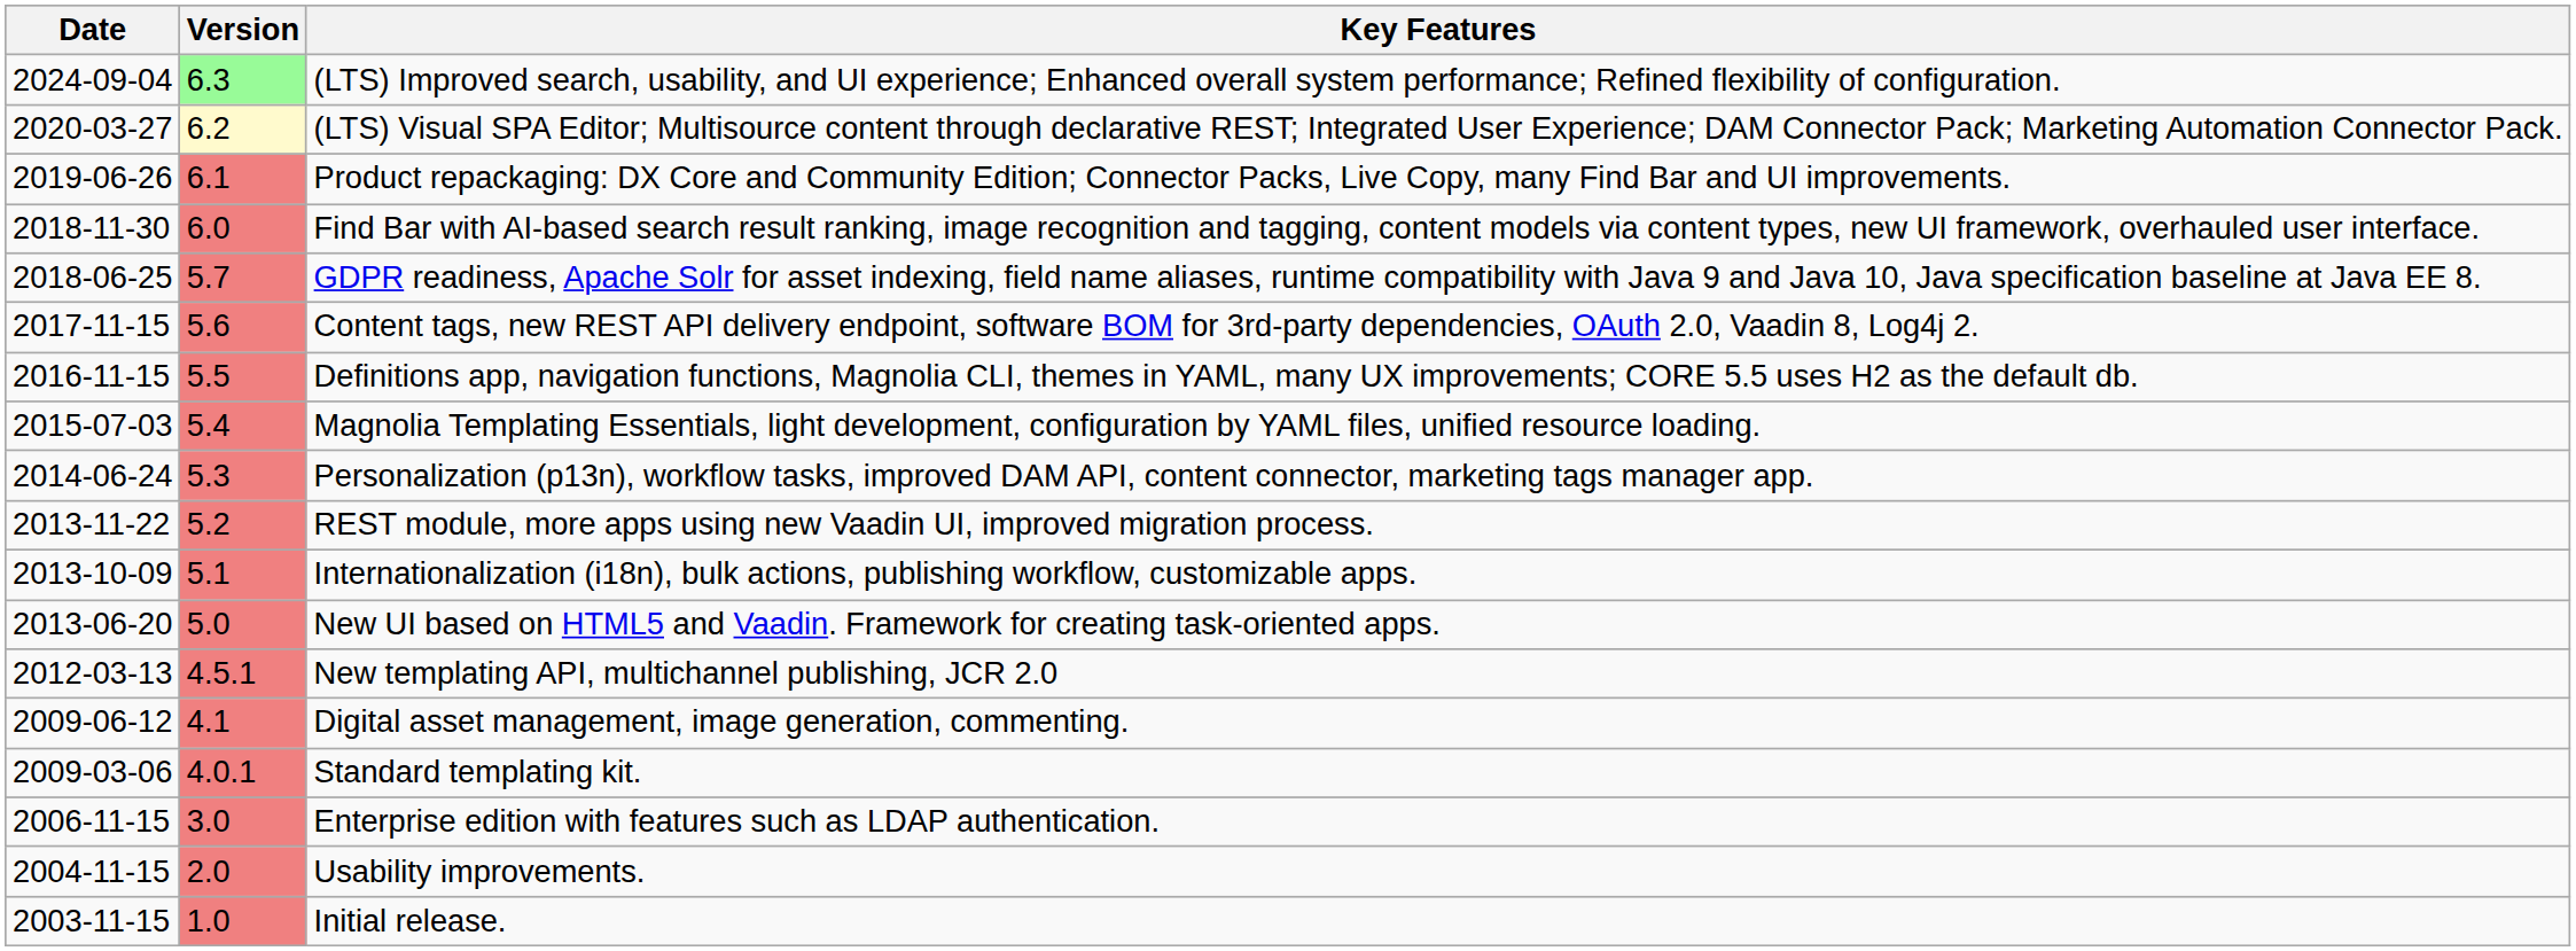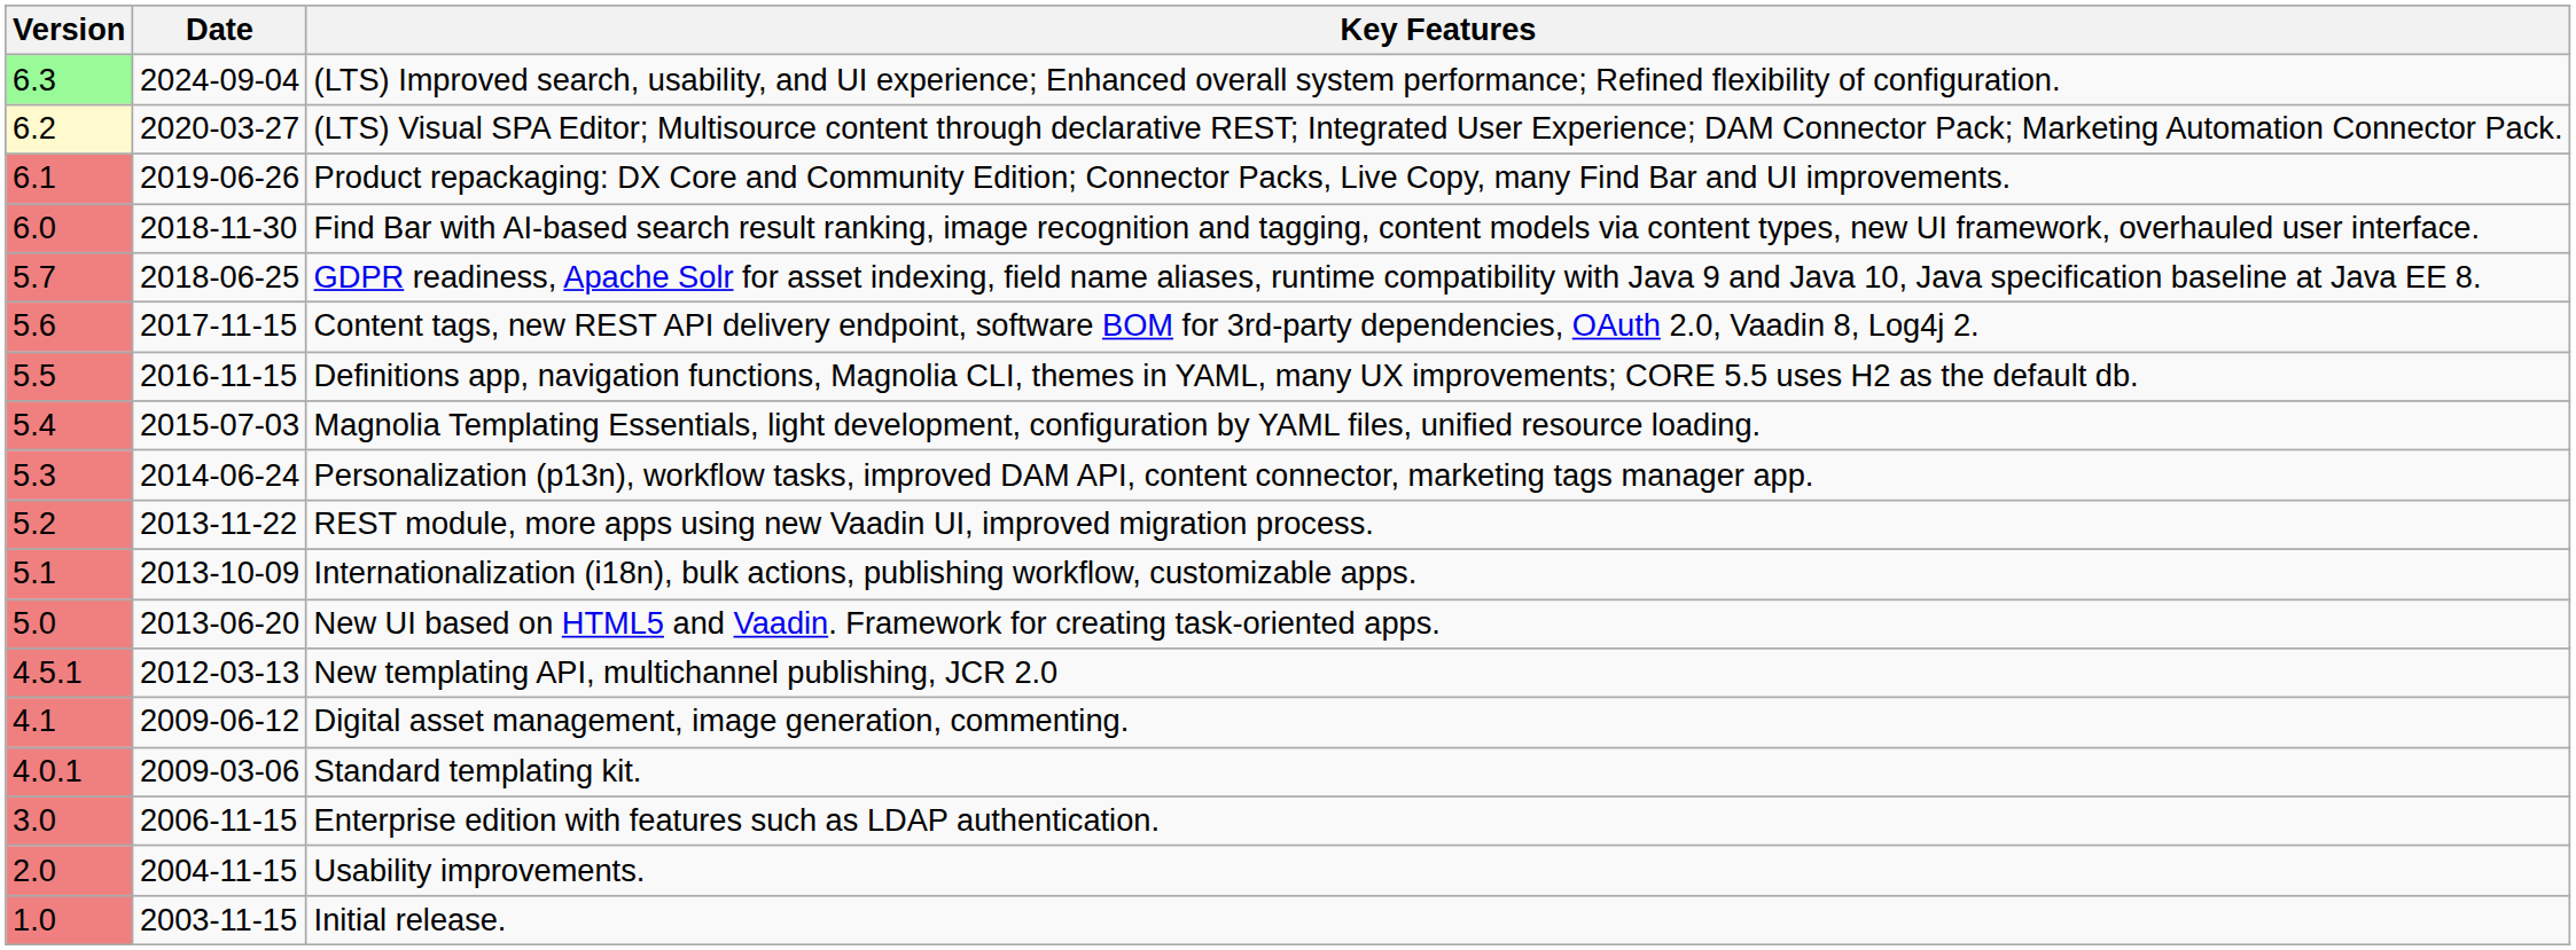columns swapped: Version <-> Date
